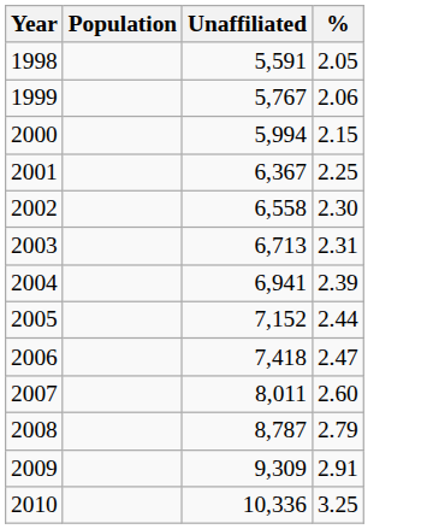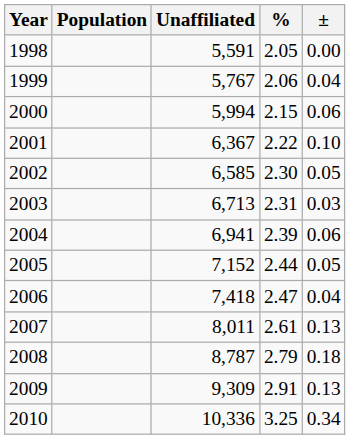+ column: ± | 0.00 | 0.04 | 0.06 | 0.10 | 0.05 | 0.03 | 0.06 | 0.05 | 0.04 | 0.13 | 0.18 | 0.13 | 0.34
2001 | %: 2.25 -> 2.22
2002 | Unaffiliated: 6,558 -> 6,585
2007 | %: 2.60 -> 2.61
